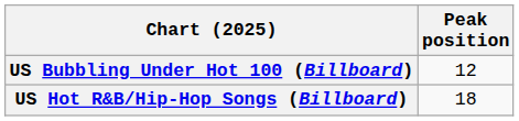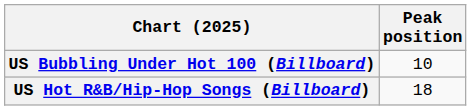US Bubbling Under Hot 100 (Billboard) | Peak position: 12 -> 10
